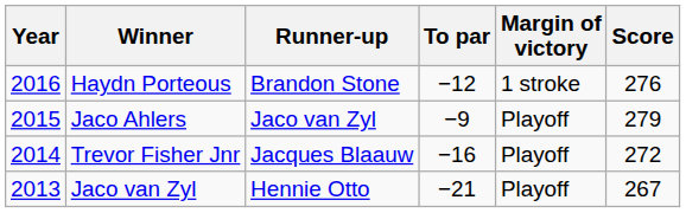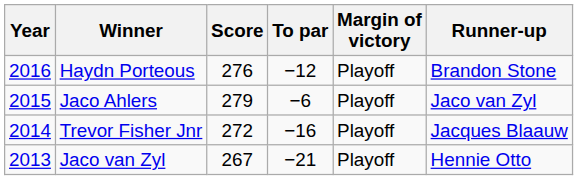columns swapped: Score <-> Runner-up
Haydn Porteous | Margin of victory: 1 stroke -> Playoff
Jaco Ahlers | To par: −9 -> −6
